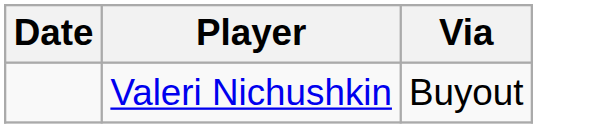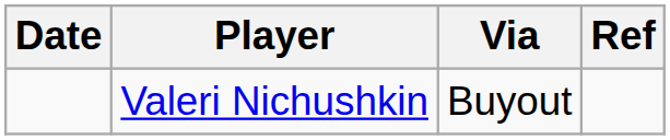+ column: Ref
